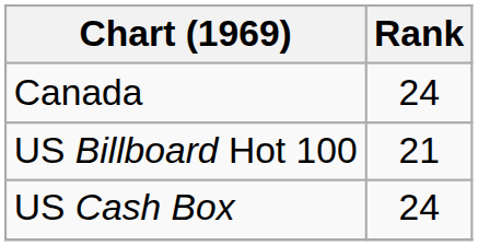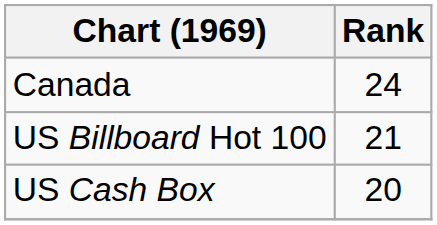US Cash Box | Rank: 24 -> 20
